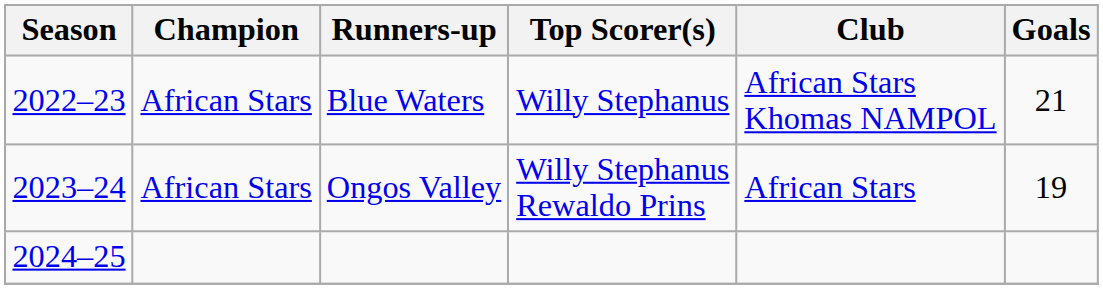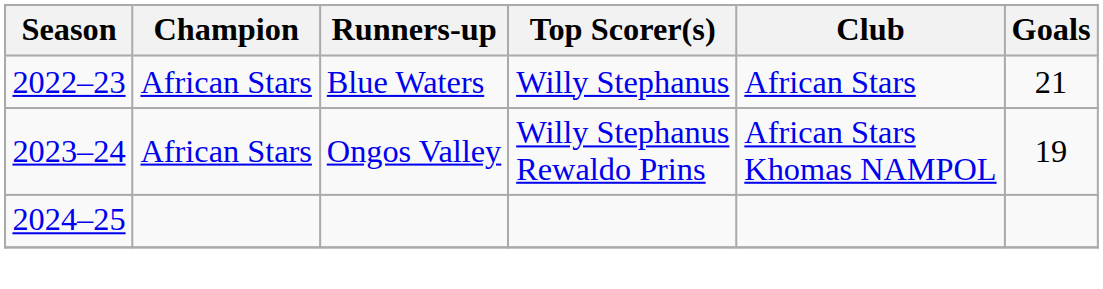Blue Waters | Club: African Stars Khomas NAMPOL -> African Stars
Ongos Valley | Club: African Stars -> African Stars Khomas NAMPOL
